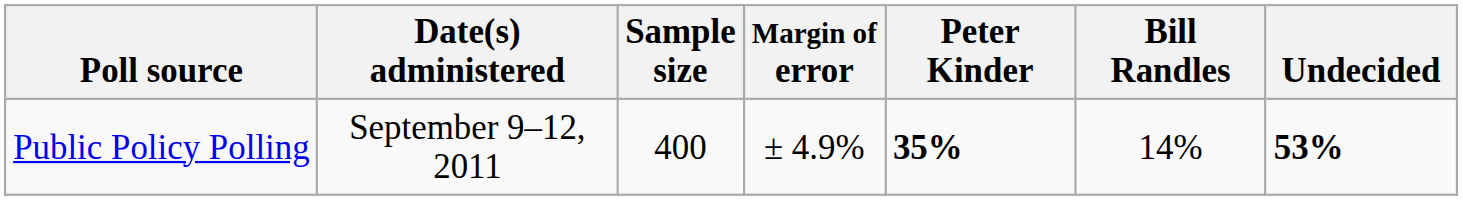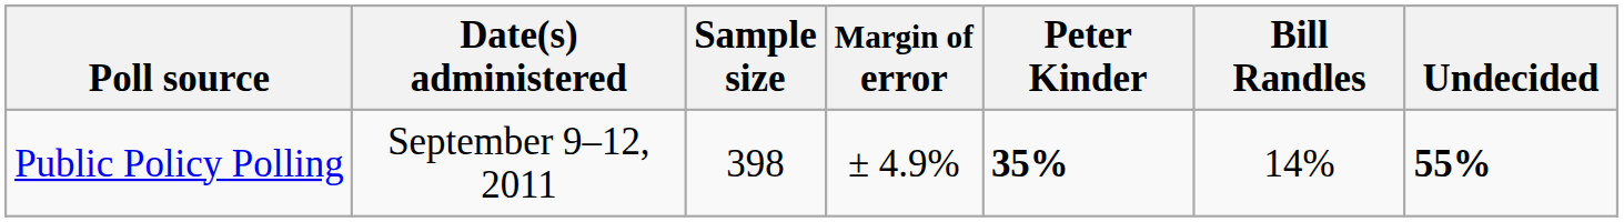Public Policy Polling | Sample size: 400 -> 398
Public Policy Polling | Undecided: 53% -> 55%
